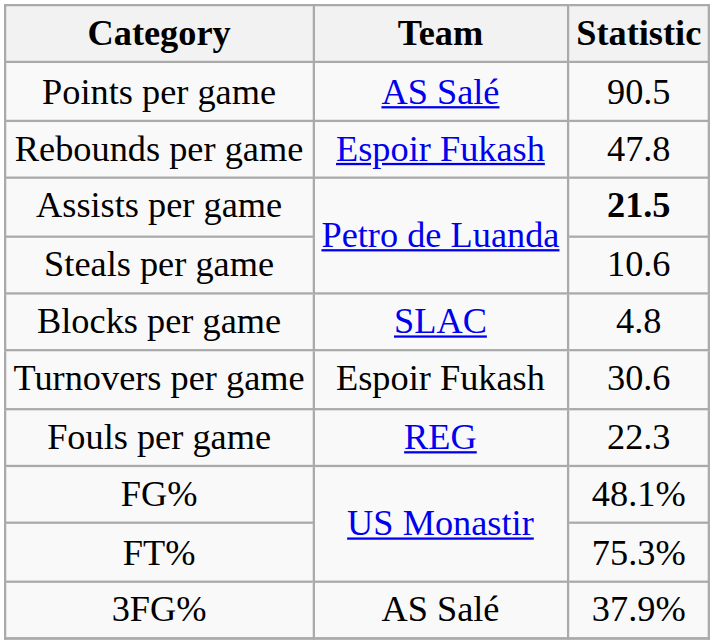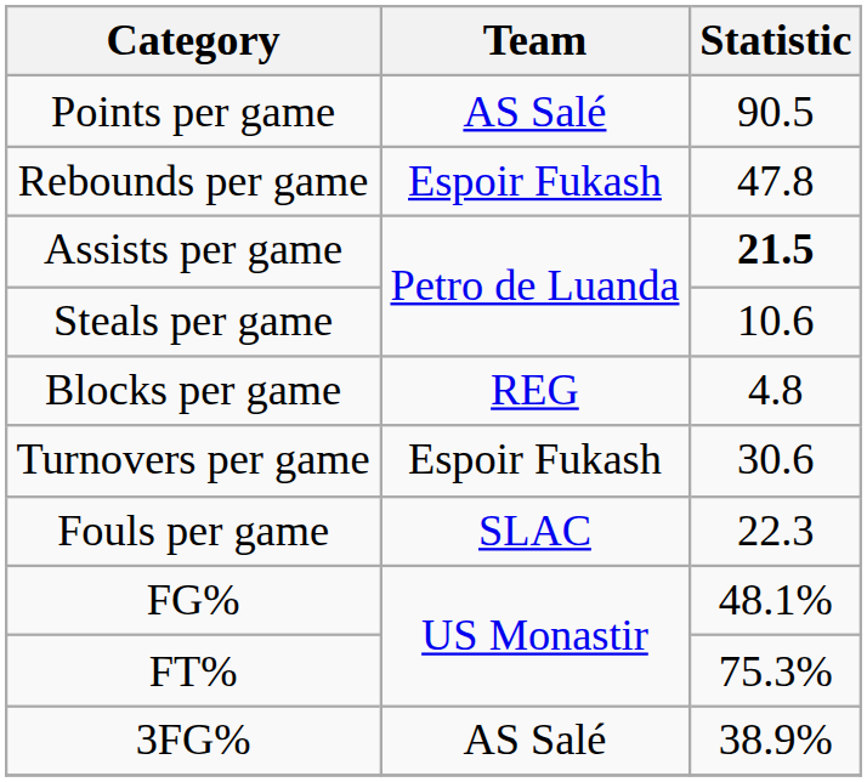Blocks per game | Team: SLAC -> REG
Fouls per game | Team: REG -> SLAC
3FG% | Statistic: 37.9% -> 38.9%
